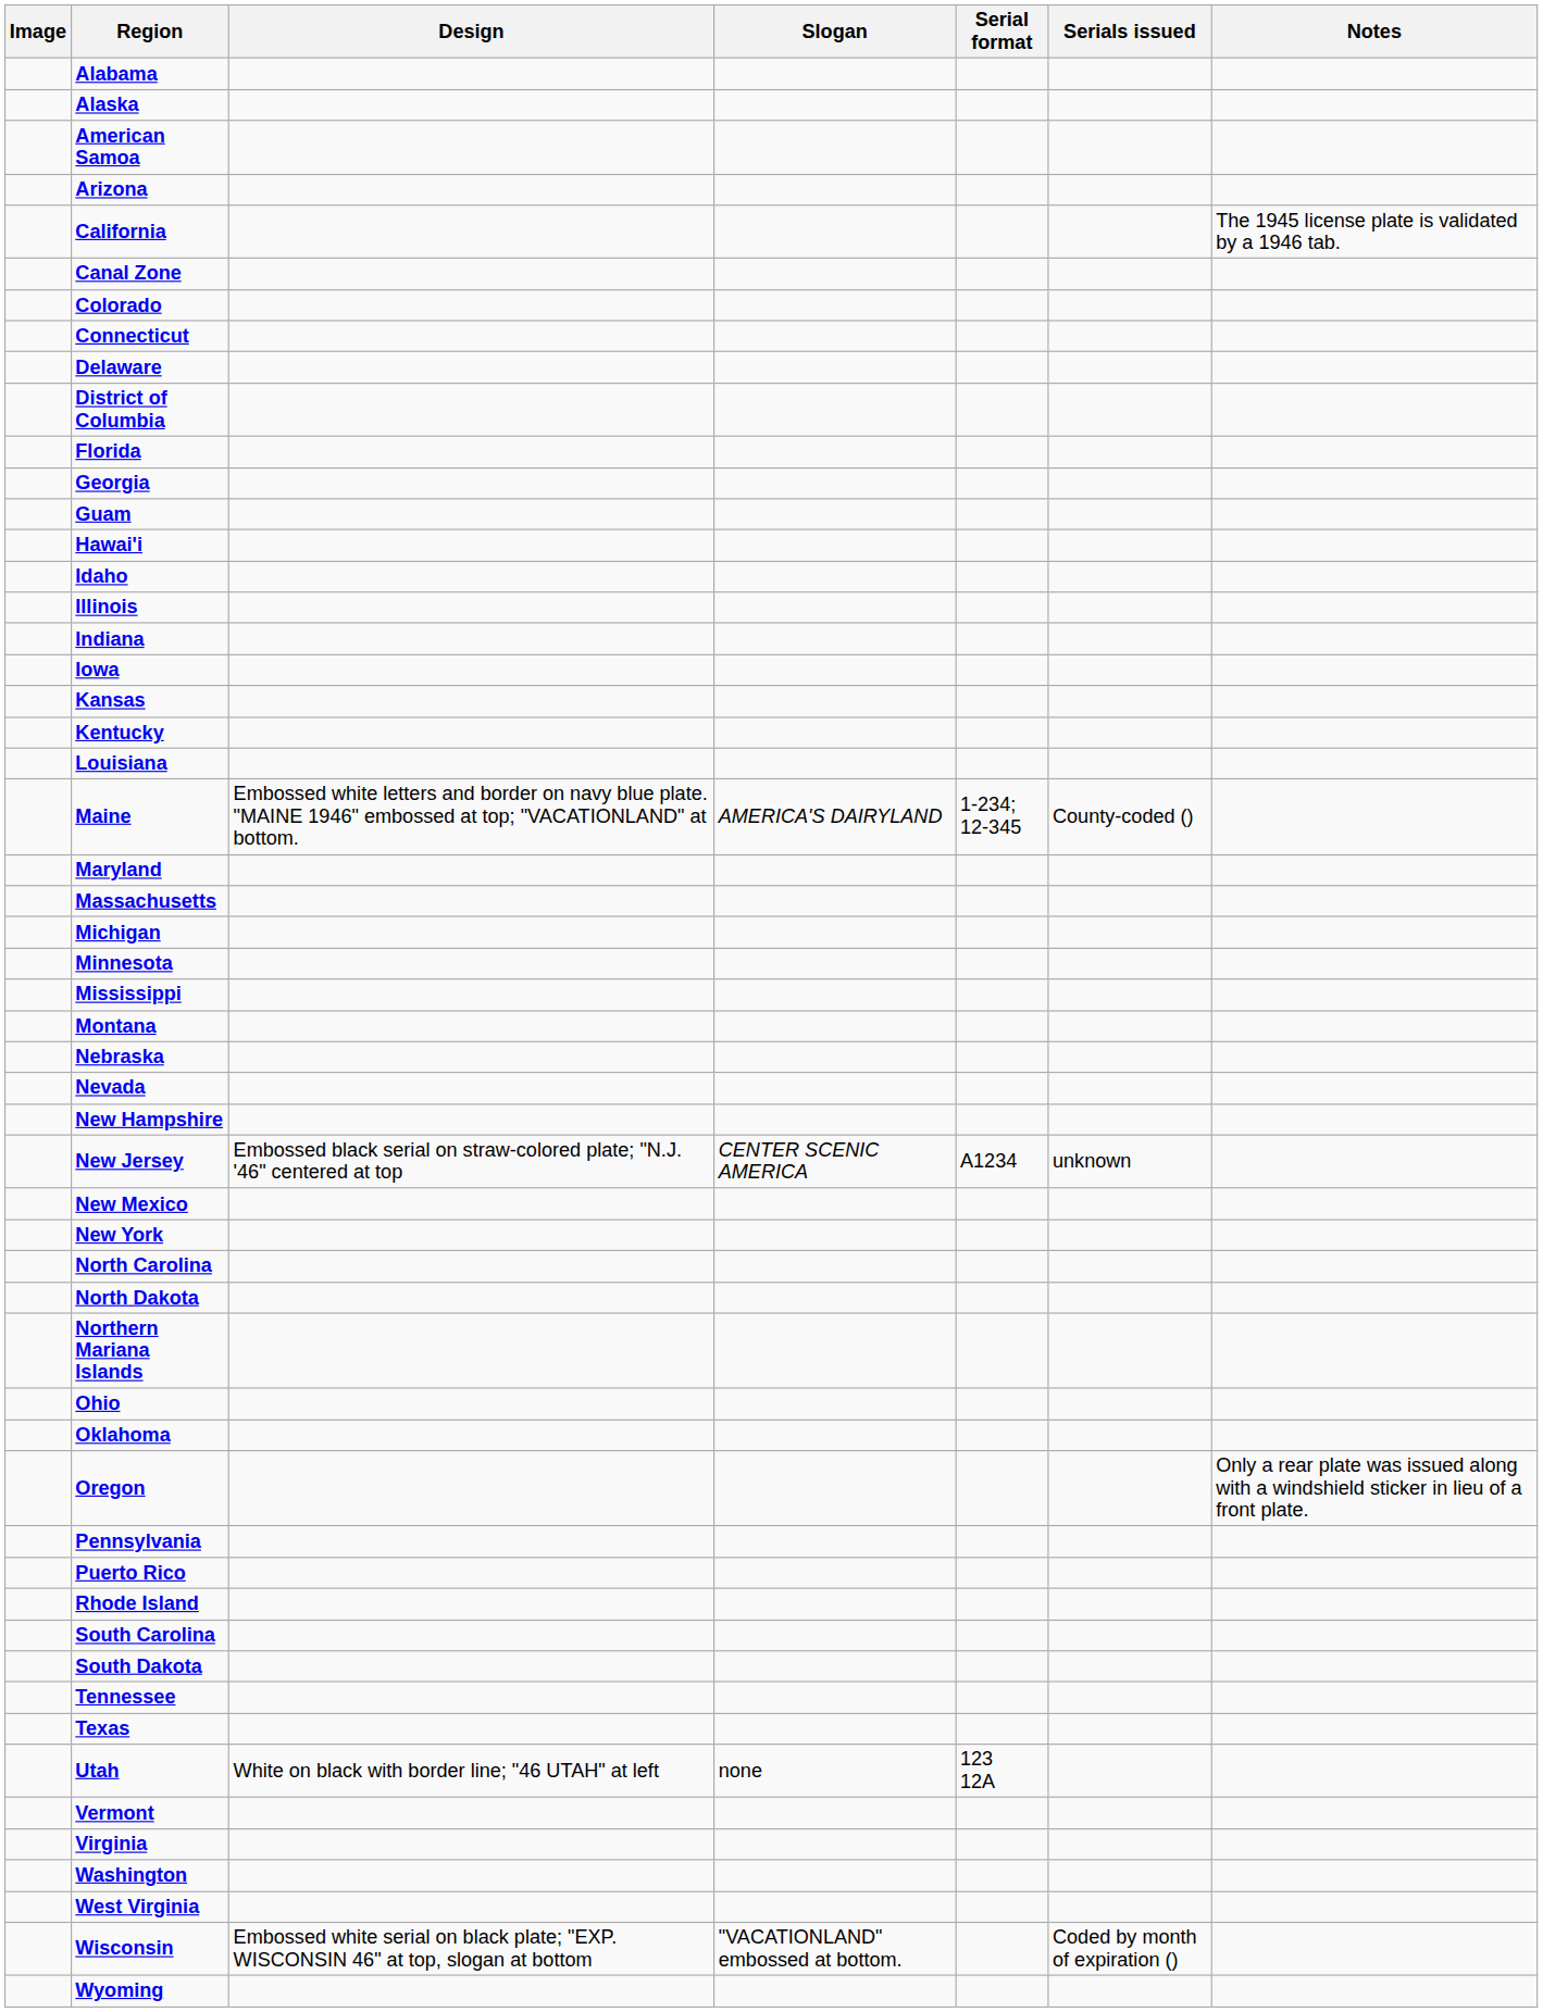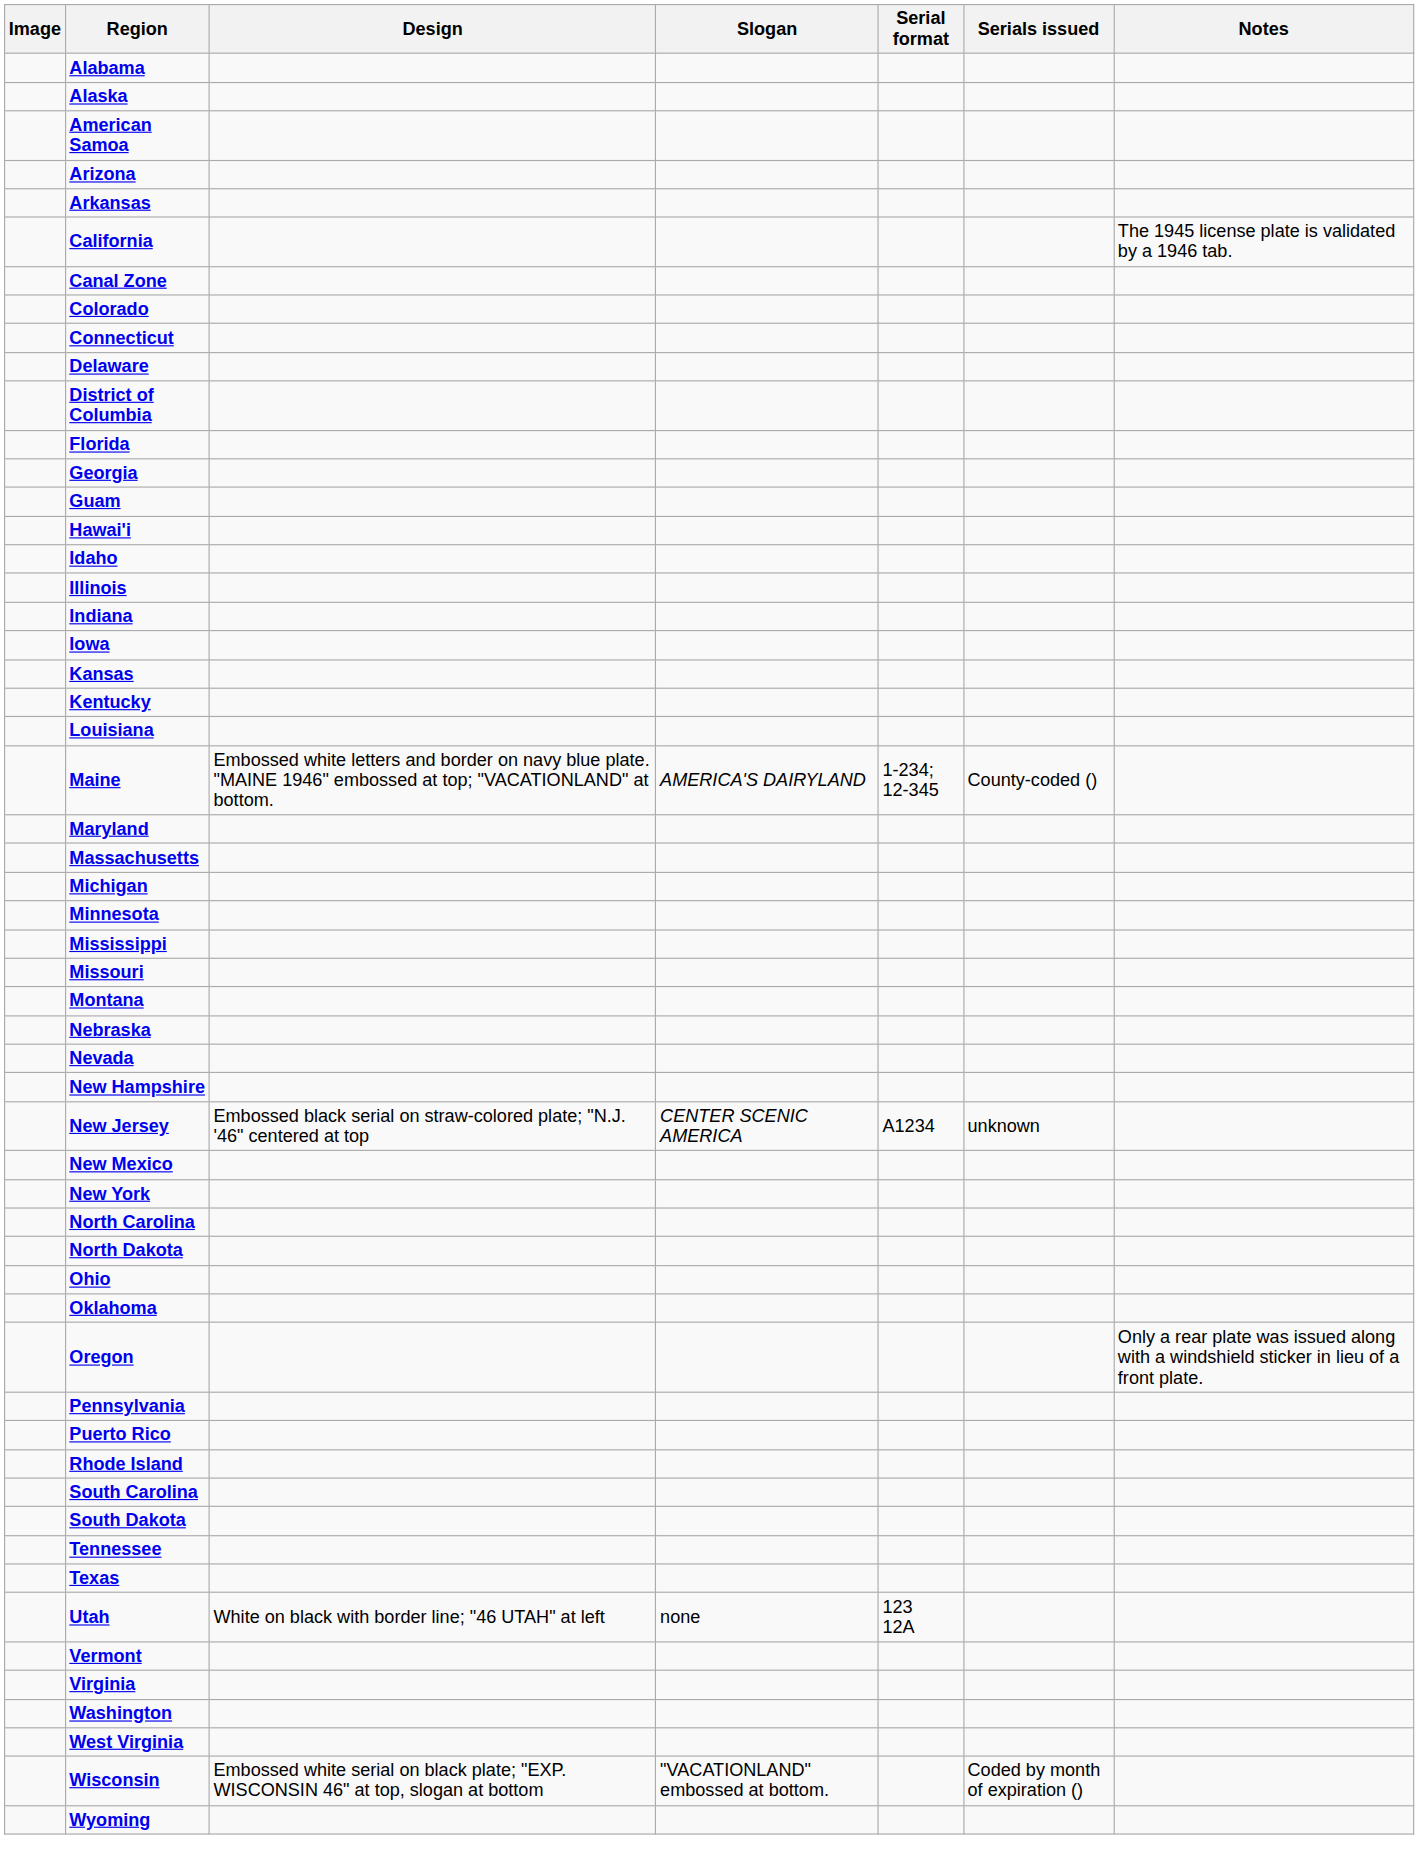+ row: Arkansas
+ row: Missouri
- row: Northern Mariana Islands
